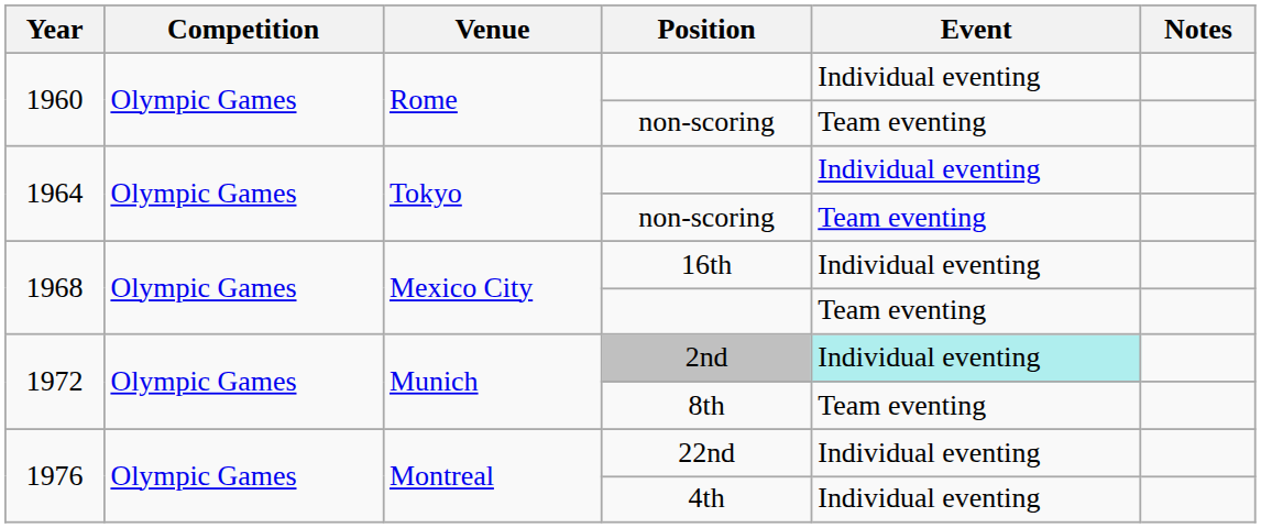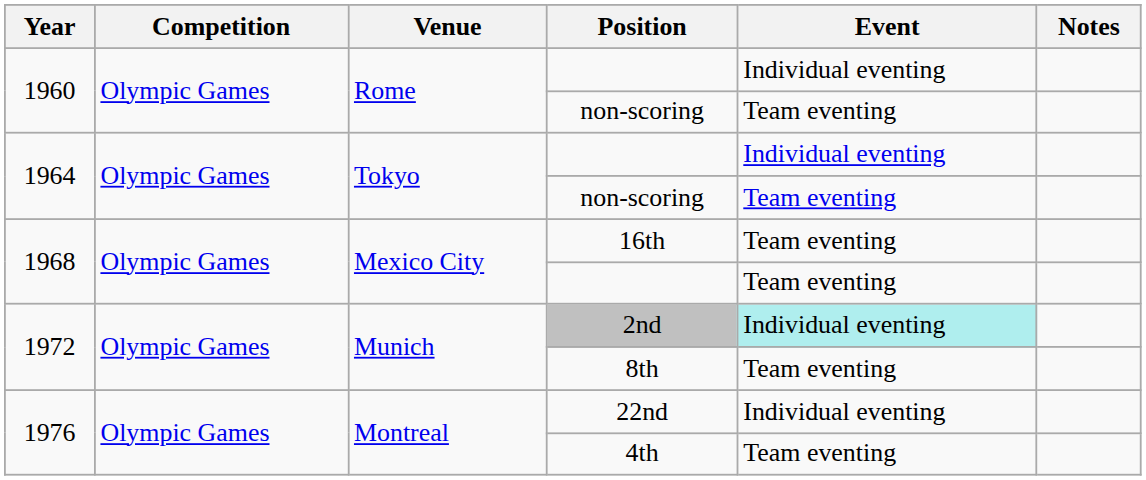16th | Event: Individual eventing -> Team eventing
4th | Event: Individual eventing -> Team eventing
